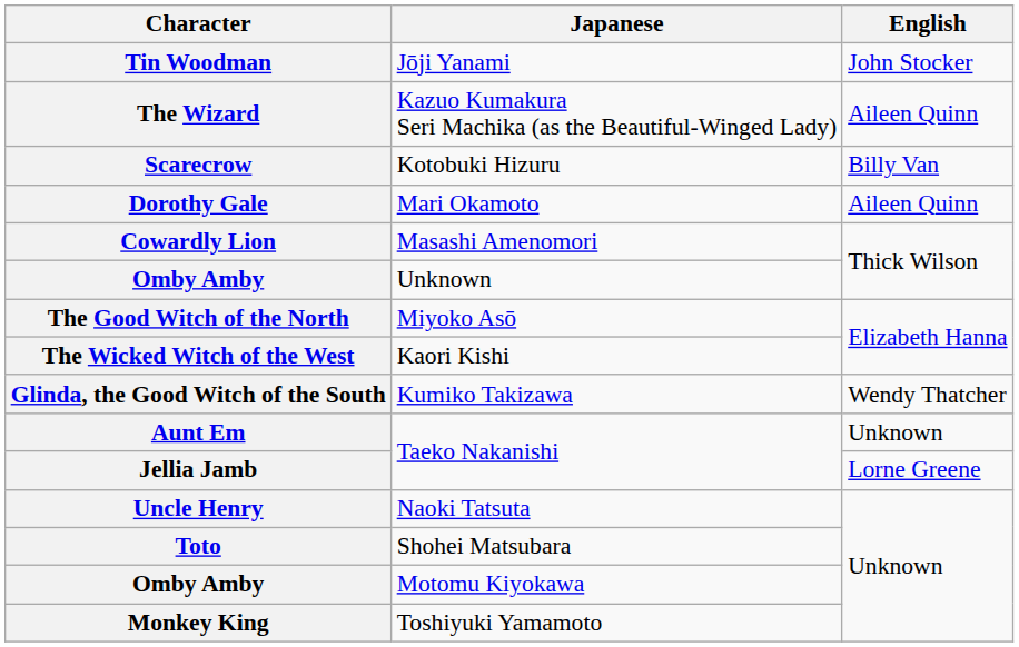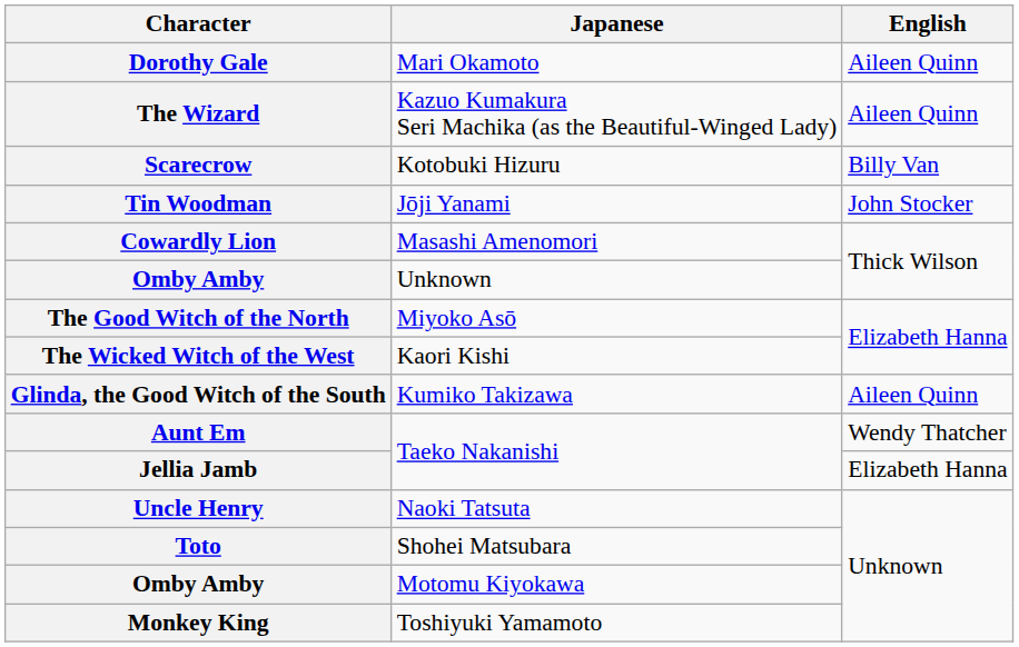rows swapped: Dorothy Gale <-> Tin Woodman
Glinda, the Good Witch of the South | English: Wendy Thatcher -> Aileen Quinn
Aunt Em | English: Unknown -> Wendy Thatcher
Jellia Jamb | English: Lorne Greene -> Elizabeth Hanna
